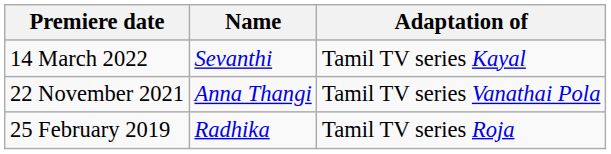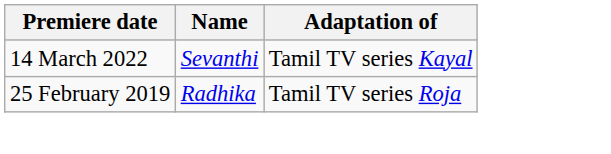- row: 22 November 2021 | Anna Thangi | Tamil TV series Vanathai Pola
